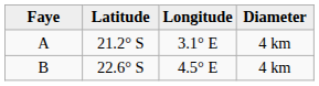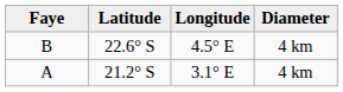rows swapped: A <-> B
